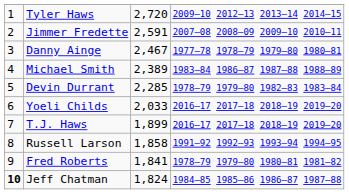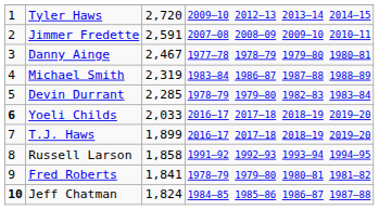Michael Smith | column 3: 2,389 -> 2,319
Yoeli Childs | column 1: normal -> bold
